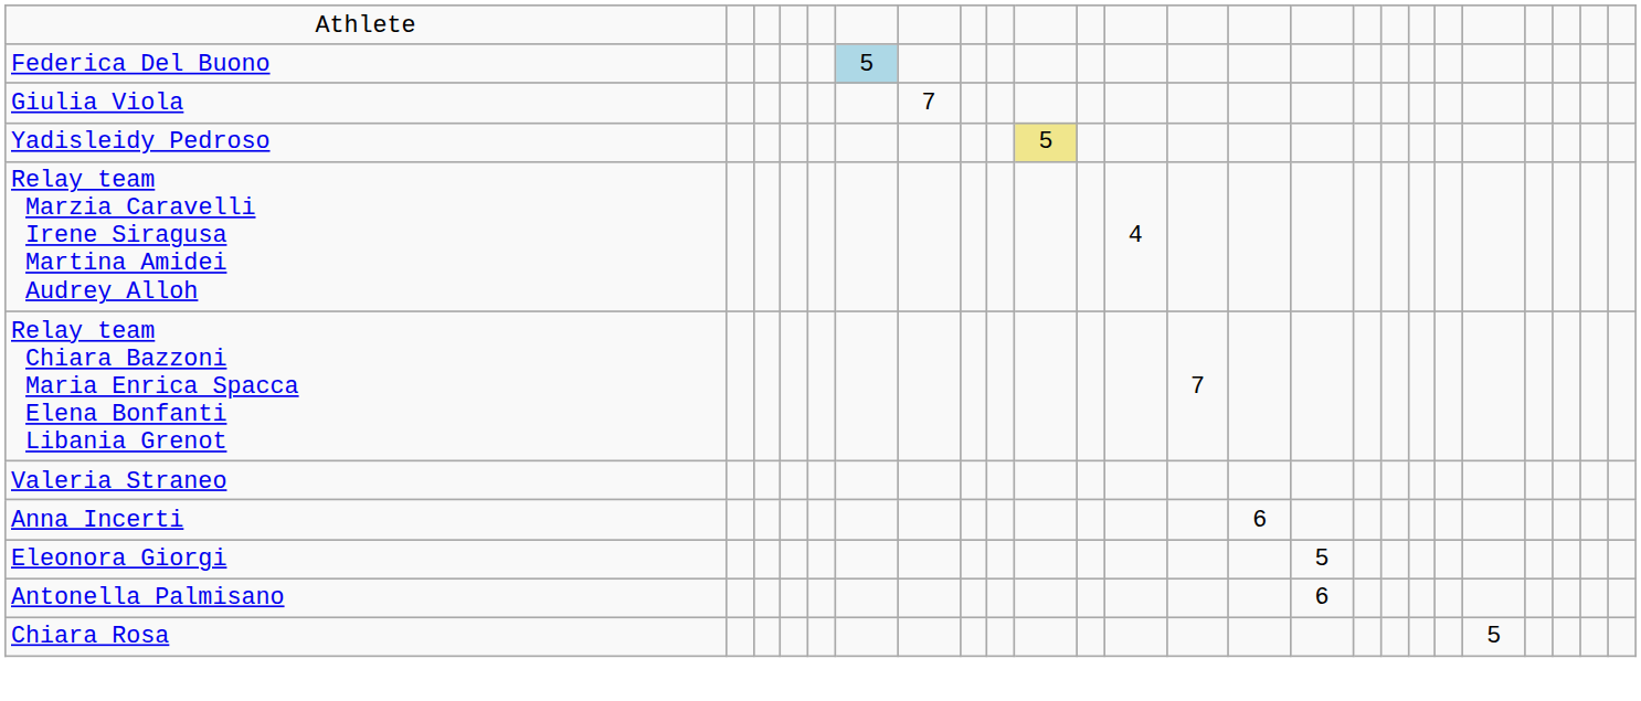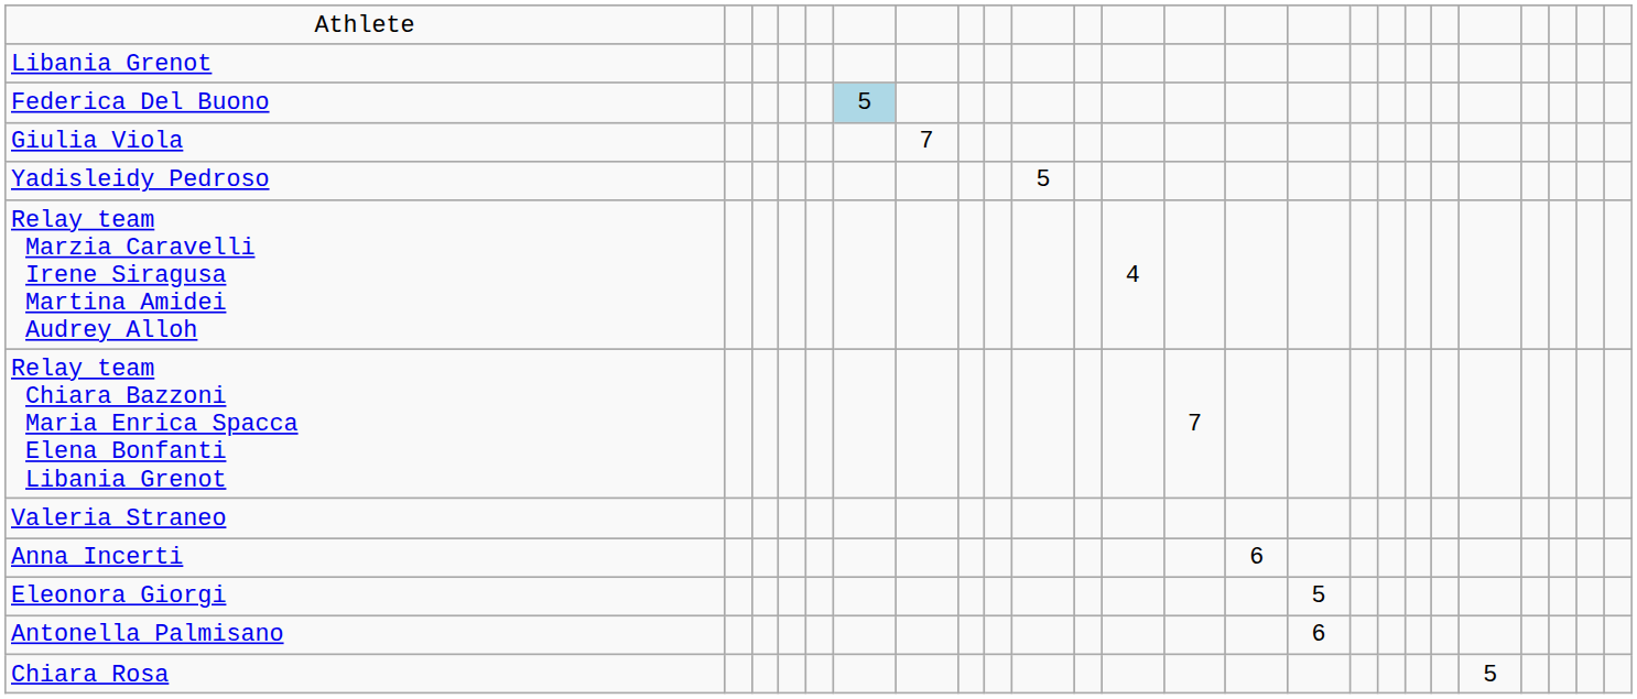+ row: Libania Grenot
Yadisleidy Pedroso | column 10: khaki background -> no background
